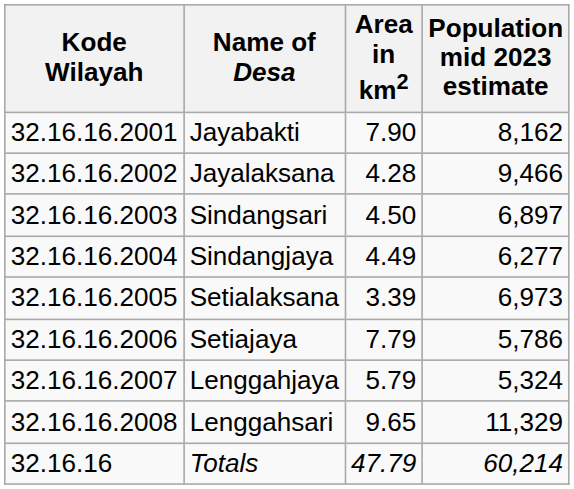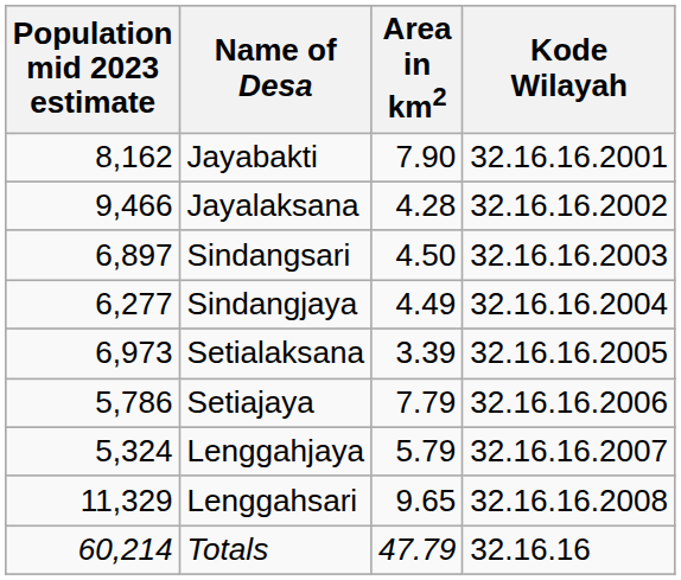columns swapped: Kode Wilayah <-> Population mid 2023 estimate
